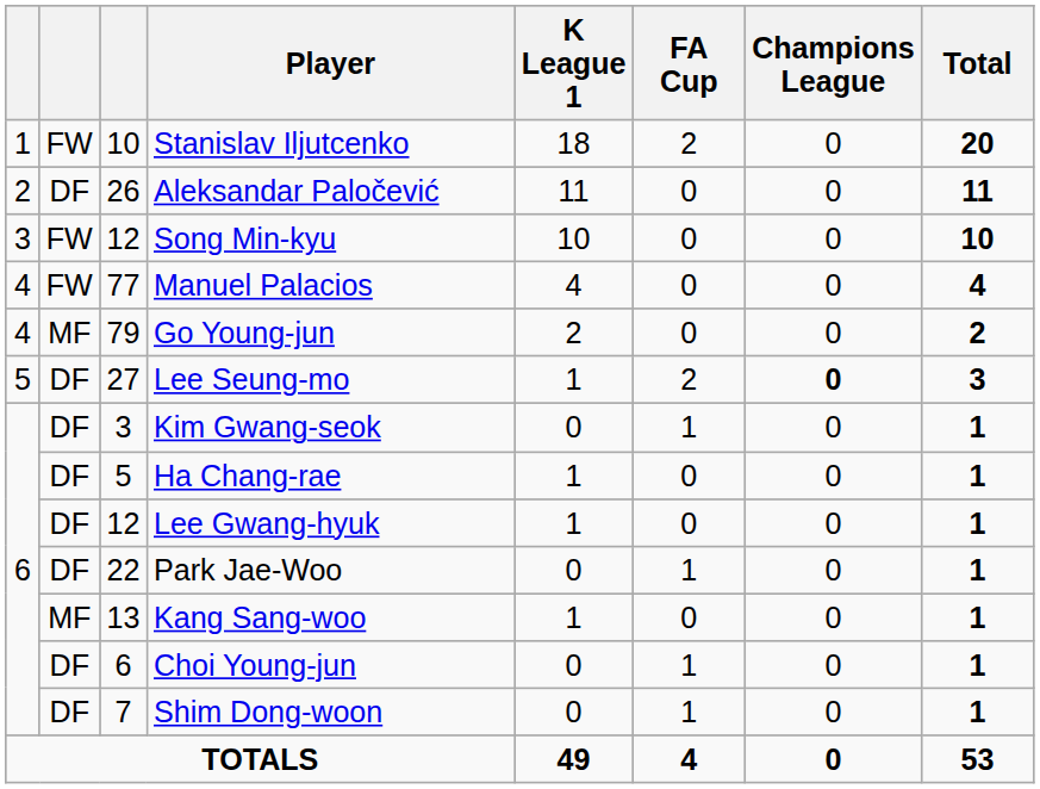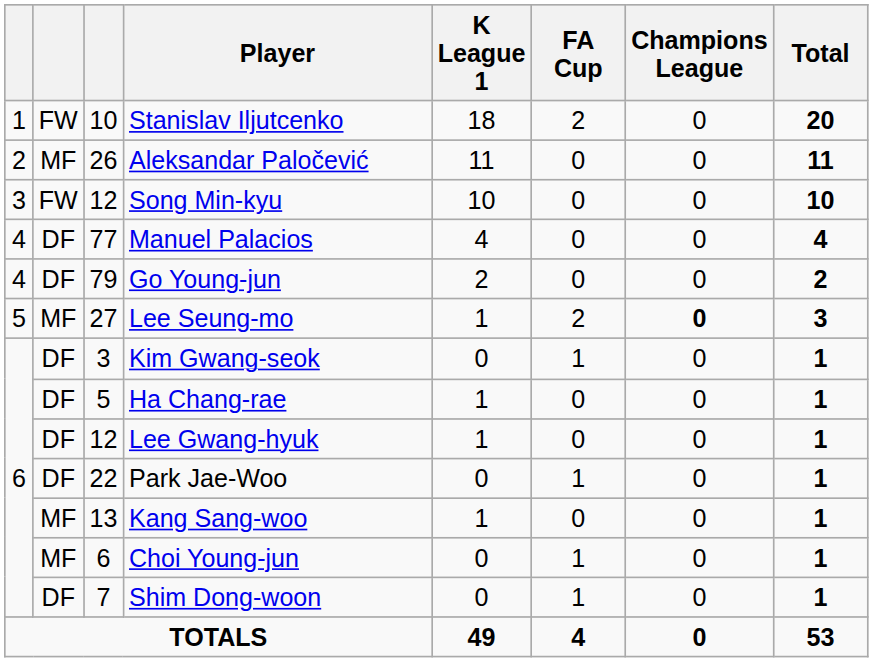Aleksandar Paločević | column 2: DF -> MF
Manuel Palacios | column 2: FW -> DF
Go Young-jun | column 2: MF -> DF
Lee Seung-mo | column 2: DF -> MF
Choi Young-jun | column 2: DF -> MF
